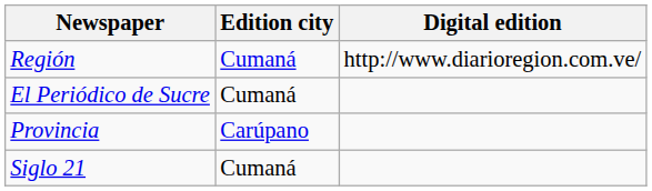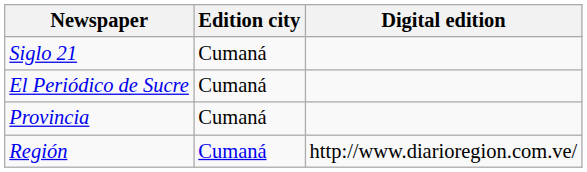rows swapped: Región <-> Siglo 21
Provincia | Edition city: Carúpano -> Cumaná
